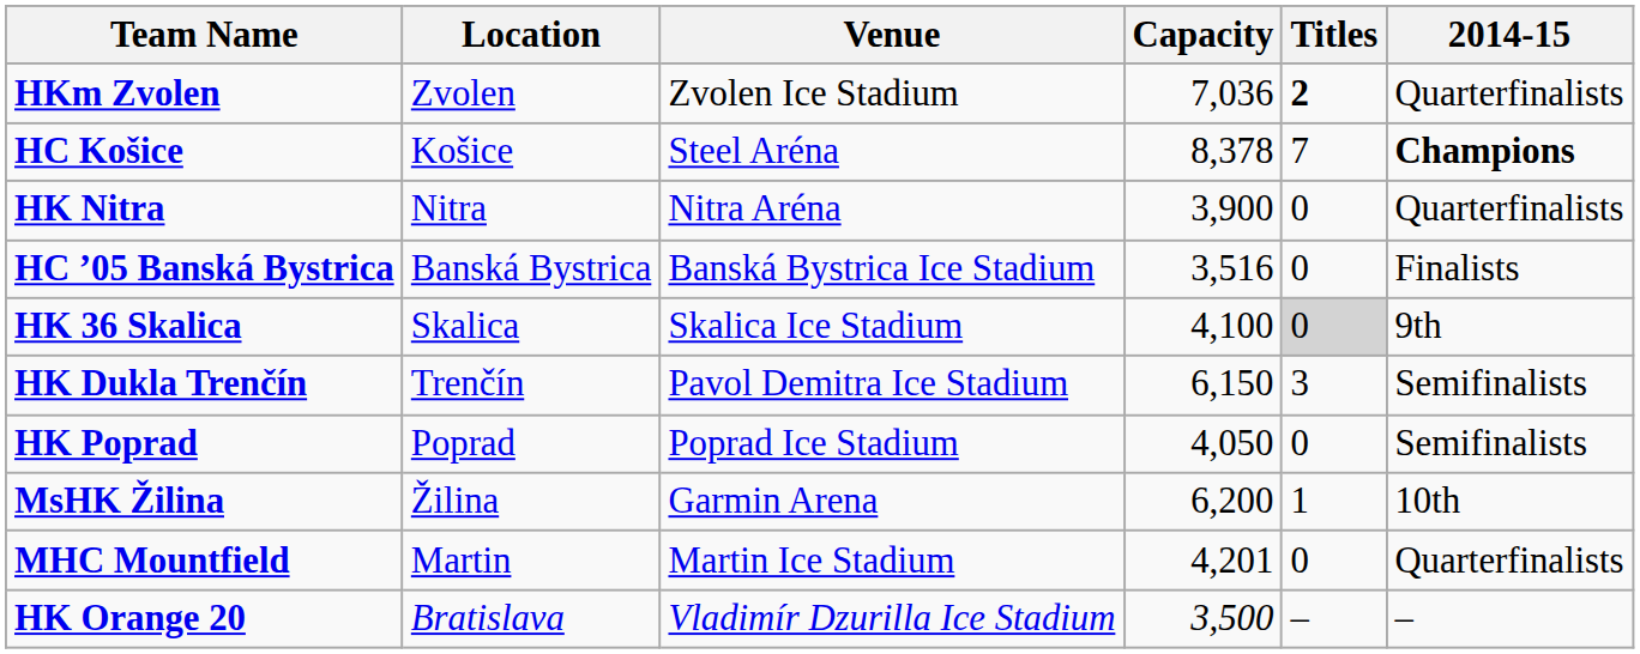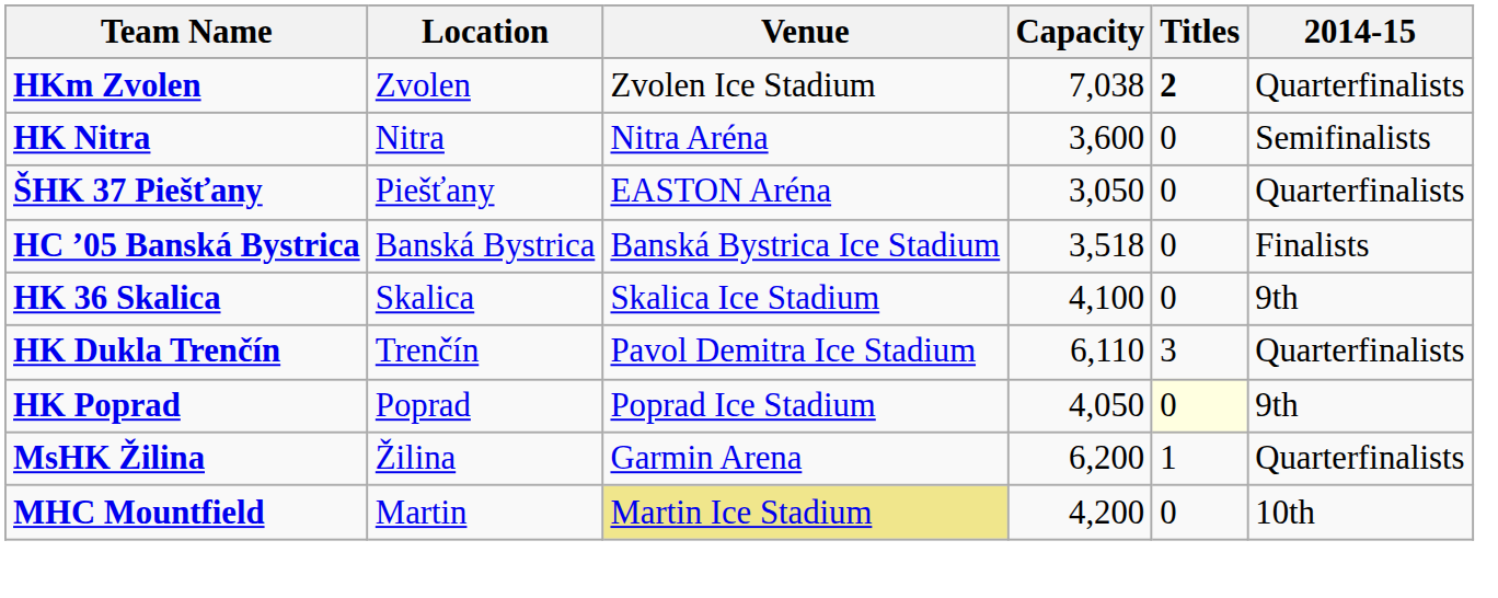HKm Zvolen | Capacity: 7,036 -> 7,038
- row: HC Košice | Košice | Steel Aréna | 8,378 | 7 | Champions
HK Nitra | Capacity: 3,900 -> 3,600
HK Nitra | 2014-15: Quarterfinalists -> Semifinalists
+ row: ŠHK 37 Piešťany | Piešťany | EASTON Aréna | 3,050 | 0 | Quarterfinalists
HC ’05 Banská Bystrica | Capacity: 3,516 -> 3,518
HK 36 Skalica | Titles: lightgrey background -> no background
HK Dukla Trenčín | Capacity: 6,150 -> 6,110
HK Dukla Trenčín | 2014-15: Semifinalists -> Quarterfinalists
HK Poprad | Titles: no background -> lightyellow background
HK Poprad | 2014-15: Semifinalists -> 9th
MsHK Žilina | 2014-15: 10th -> Quarterfinalists
MHC Mountfield | Venue: no background -> khaki background
MHC Mountfield | Capacity: 4,201 -> 4,200
MHC Mountfield | 2014-15: Quarterfinalists -> 10th
- row: HK Orange 20 | Bratislava | Vladimír Dzurilla Ice Stadium | 3,500 | – | –
